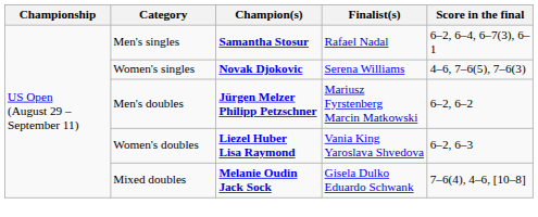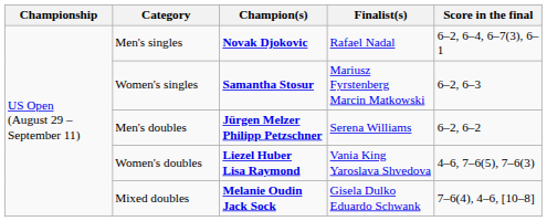Men's singles | Champion(s): Samantha Stosur -> Novak Djokovic
Women's singles | Champion(s): Novak Djokovic -> Samantha Stosur
Women's singles | Finalist(s): Serena Williams -> Mariusz Fyrstenberg Marcin Matkowski
Women's singles | Score in the final: 4–6, 7–6(5), 7–6(3) -> 6–2, 6–3
Men's doubles | Finalist(s): Mariusz Fyrstenberg Marcin Matkowski -> Serena Williams
Women's doubles | Score in the final: 6–2, 6–3 -> 4–6, 7–6(5), 7–6(3)
